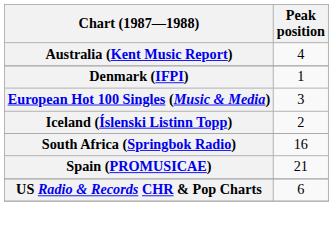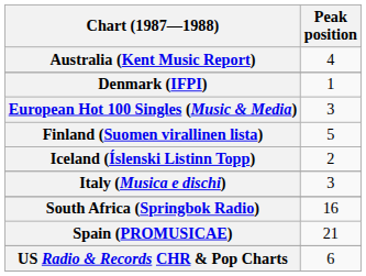+ row: Finland (Suomen virallinen lista) | 5
+ row: Italy (Musica e dischi) | 3
